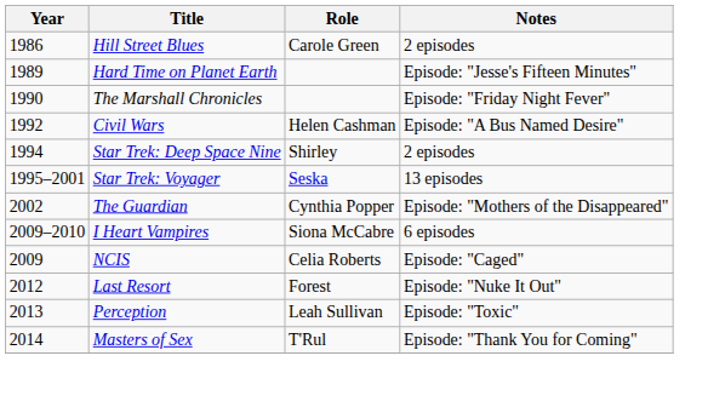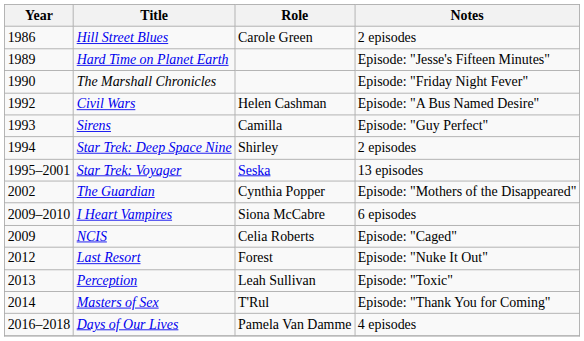+ row: 1993 | Sirens | Camilla | Episode: "Guy Perfect"
+ row: 2016–2018 | Days of Our Lives | Pamela Van Damme | 4 episodes
